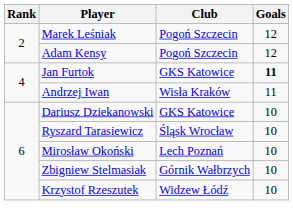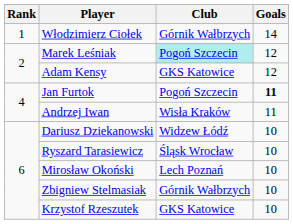+ row: 1 | Włodzimierz Ciołek | Górnik Wałbrzych | 14
Marek Leśniak | Club: no background -> paleturquoise background
Adam Kensy | Club: Pogoń Szczecin -> GKS Katowice
Jan Furtok | Club: GKS Katowice -> Pogoń Szczecin
Dariusz Dziekanowski | Club: GKS Katowice -> Widzew Łódź
Krzystof Rzeszutek | Club: Widzew Łódź -> GKS Katowice
